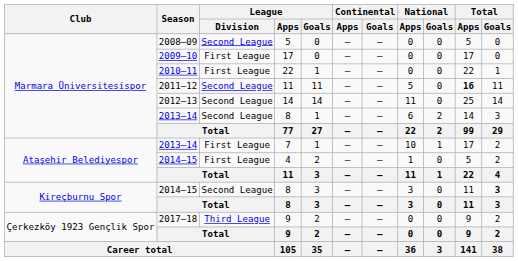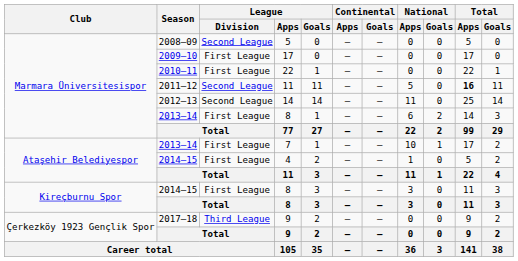2013–14 / 8 | League / Division: Second League -> First League
2014–15 / 8 | League / Division: Second League -> First League
2014–15 / 8 | Total / Goals: bold -> normal
